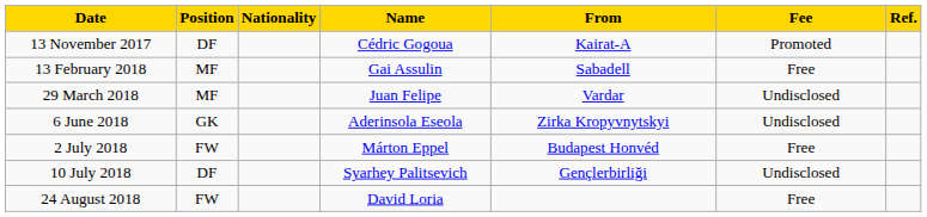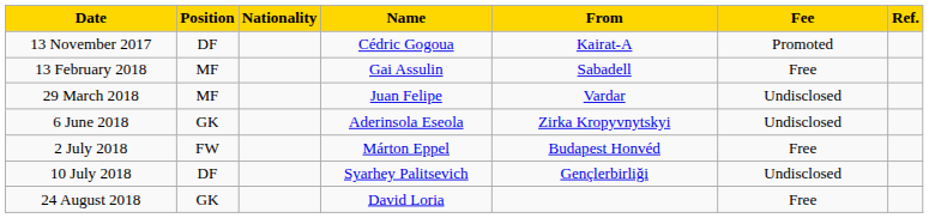24 August 2018 | Position: FW -> GK
